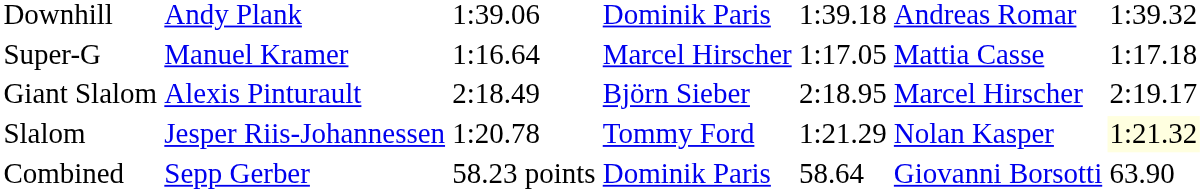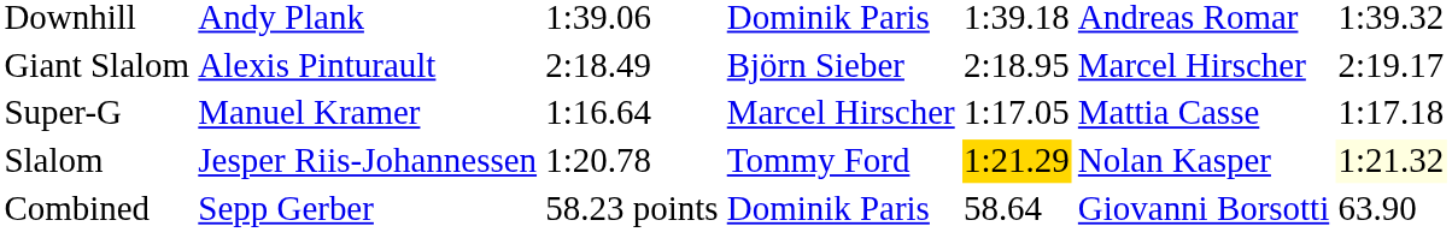rows swapped: Super-G <-> Giant Slalom
Slalom | column 5: no background -> gold background
